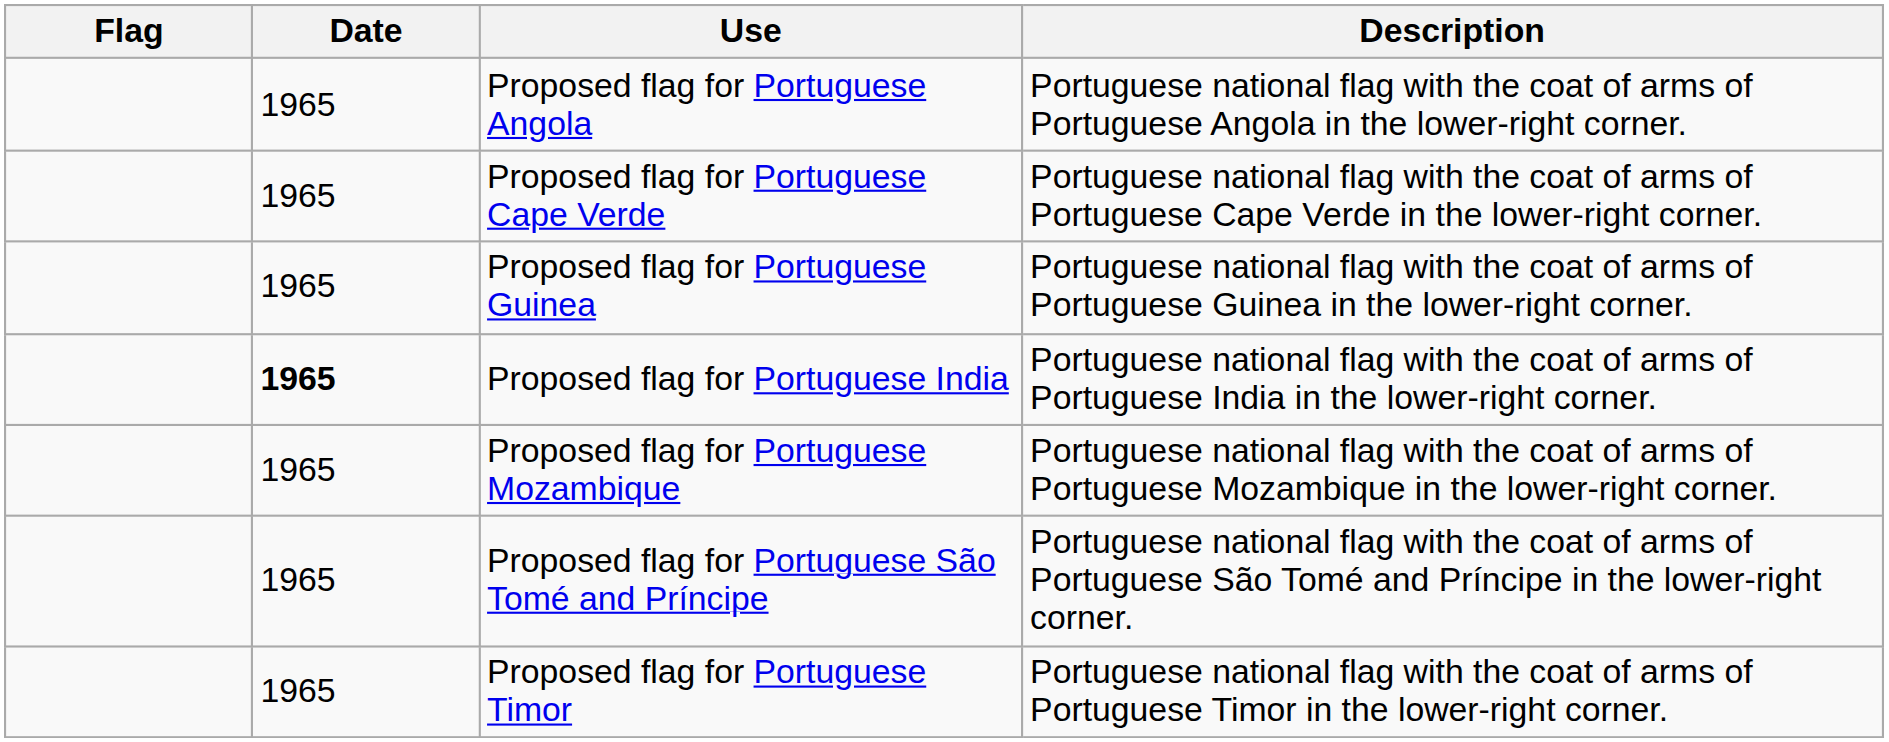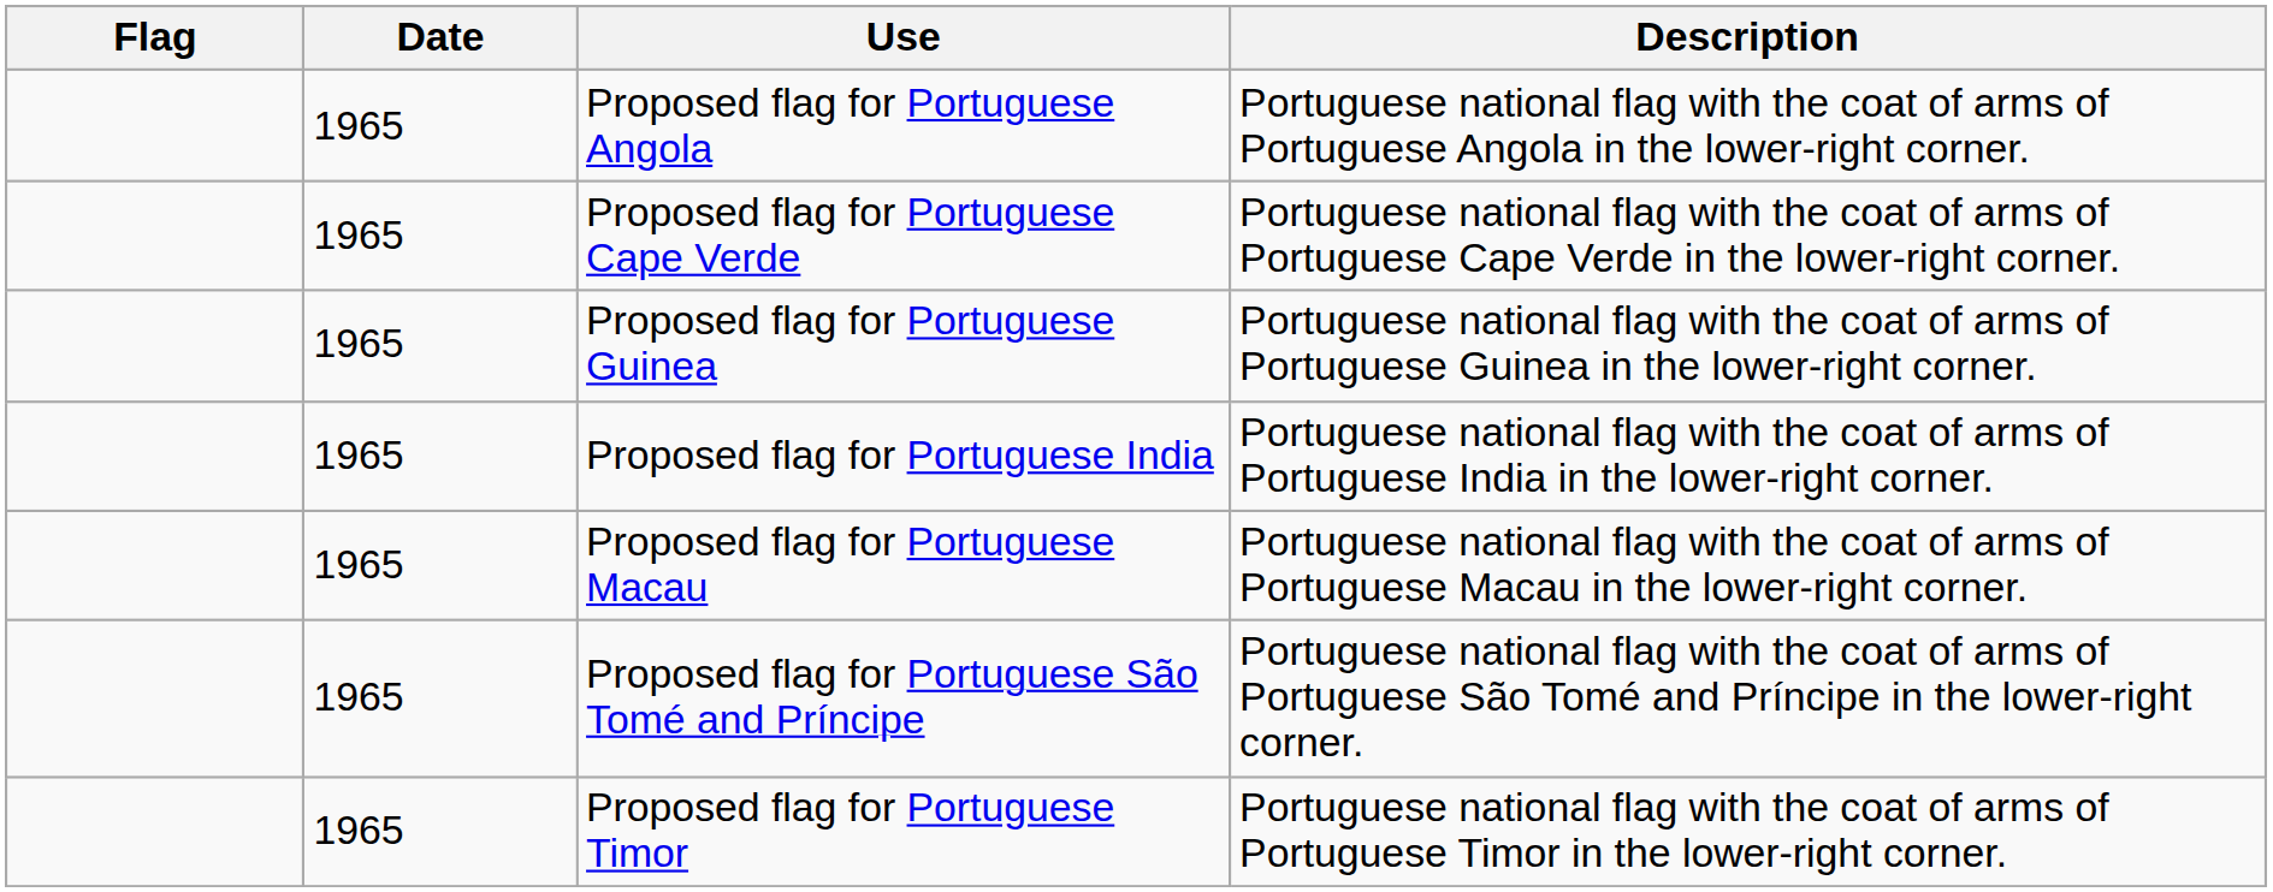Proposed flag for Portuguese India | Date: bold -> normal
+ row: 1965 | Proposed flag for Portuguese Macau | Portuguese national flag with the coat of arms of Portuguese Macau in the lower-right corner.
- row: 1965 | Proposed flag for Portuguese Mozambique | Portuguese national flag with the coat of arms of Portuguese Mozambique in the lower-right corner.
